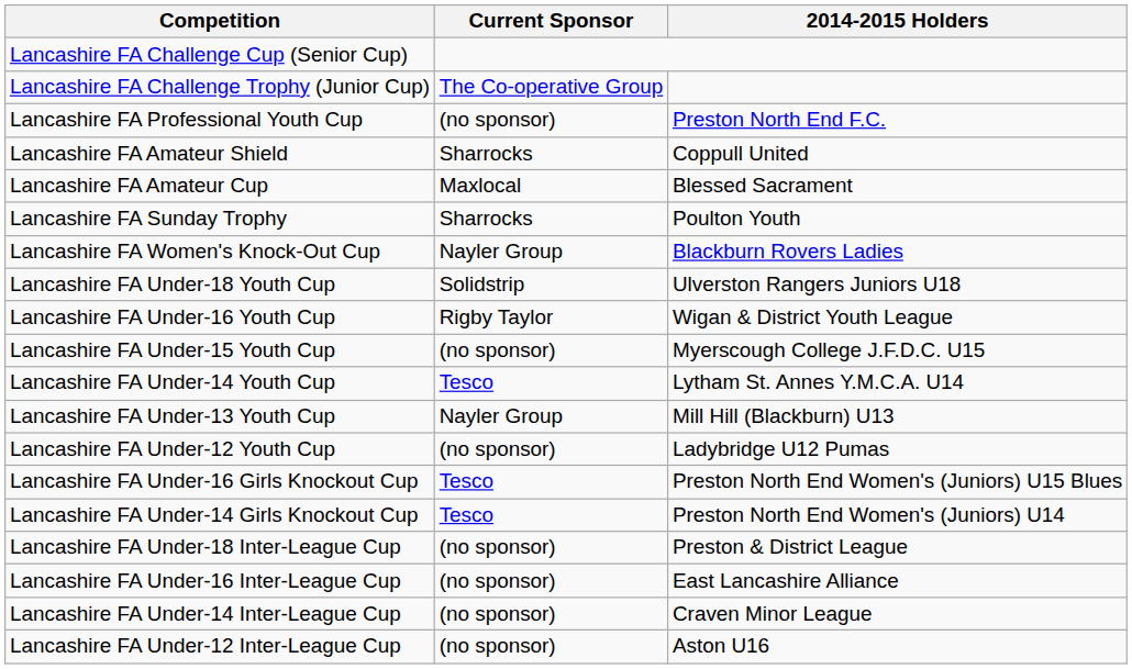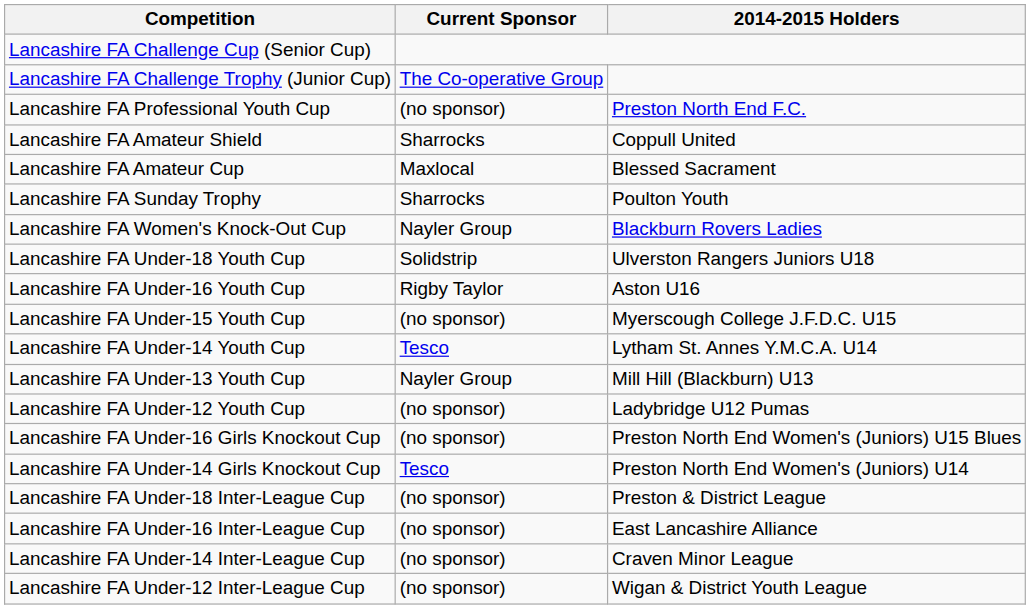Lancashire FA Under-16 Youth Cup | 2014-2015 Holders: Wigan & District Youth League -> Aston U16
Lancashire FA Under-16 Girls Knockout Cup | Current Sponsor: Tesco -> (no sponsor)
Lancashire FA Under-12 Inter-League Cup | 2014-2015 Holders: Aston U16 -> Wigan & District Youth League
